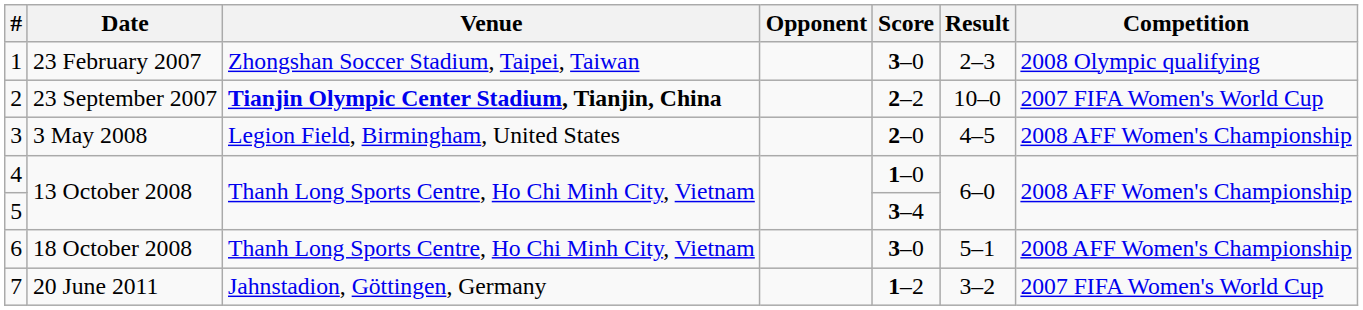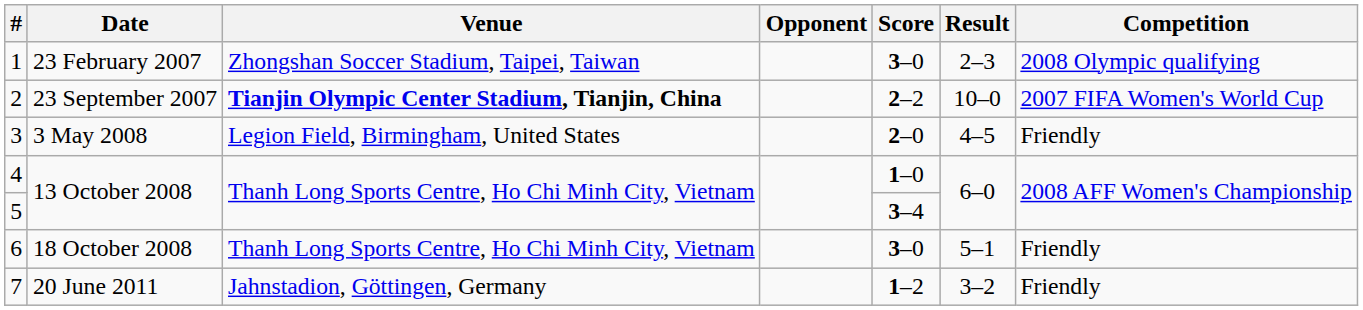3 | Competition: 2008 AFF Women's Championship -> Friendly
6 | Competition: 2008 AFF Women's Championship -> Friendly
7 | Competition: 2007 FIFA Women's World Cup -> Friendly
